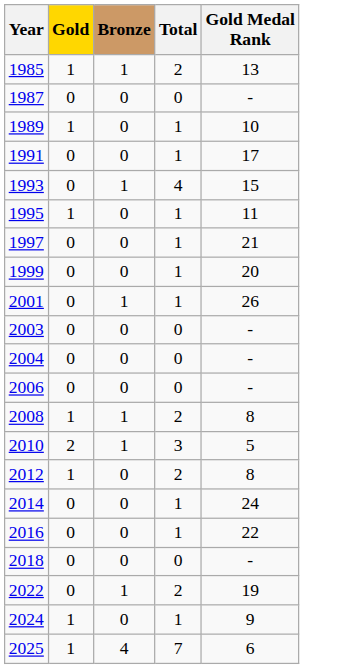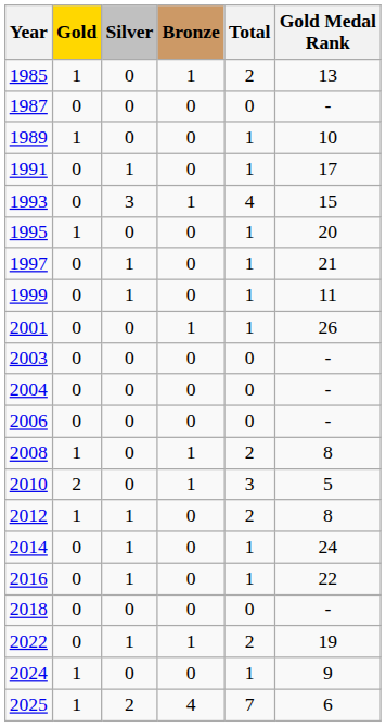+ column: Silver | 0 | 0 | 0 | 1 | 3 | 0 | 1 | 1 | 0 | 0 | 0 | 0 | 0 | 0 | 1 | 1 | 1 | 0 | 1 | 0 | 2
1995 | Gold Medal Rank: 11 -> 20
1999 | Gold Medal Rank: 20 -> 11
